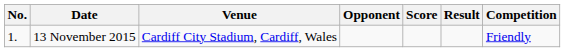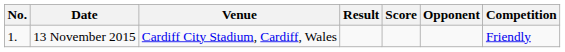columns swapped: Opponent <-> Result
